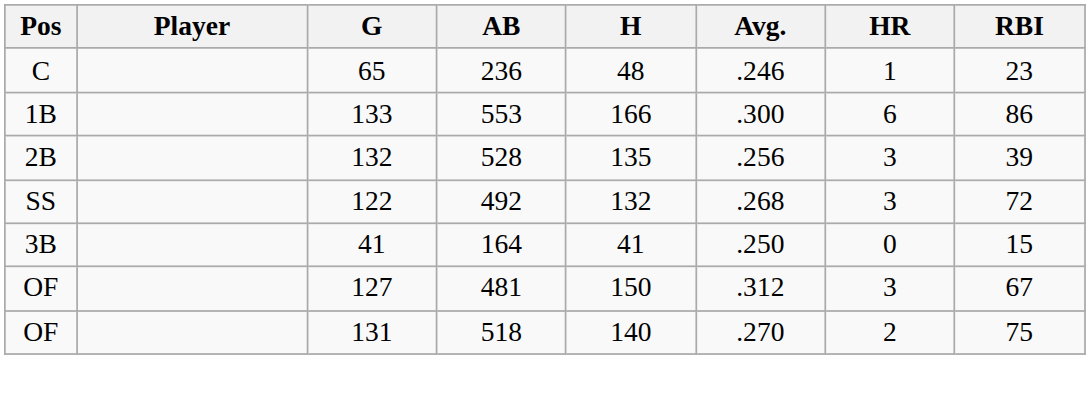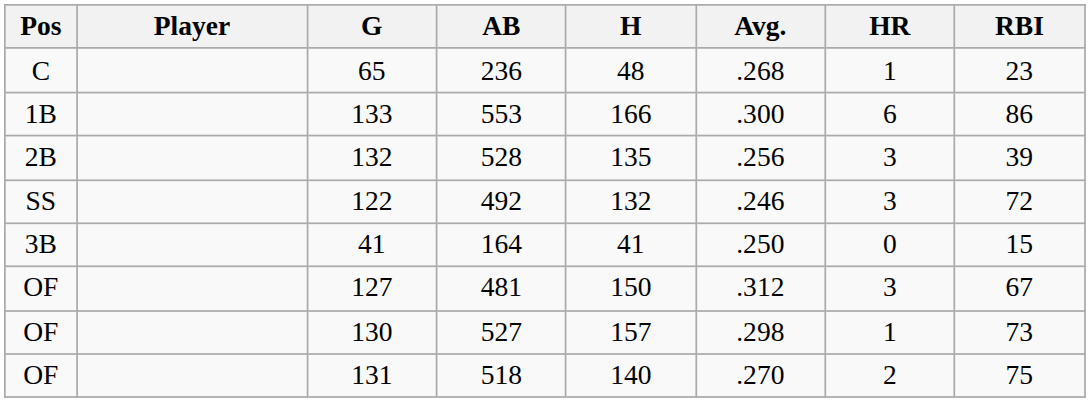65 | Avg.: .246 -> .268
122 | Avg.: .268 -> .246
+ row: OF | 130 | 527 | 157 | .298 | 1 | 73
